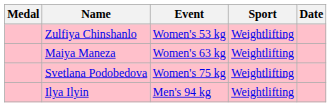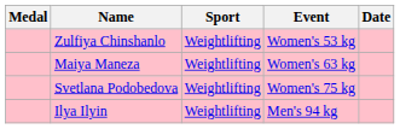columns swapped: Sport <-> Event
